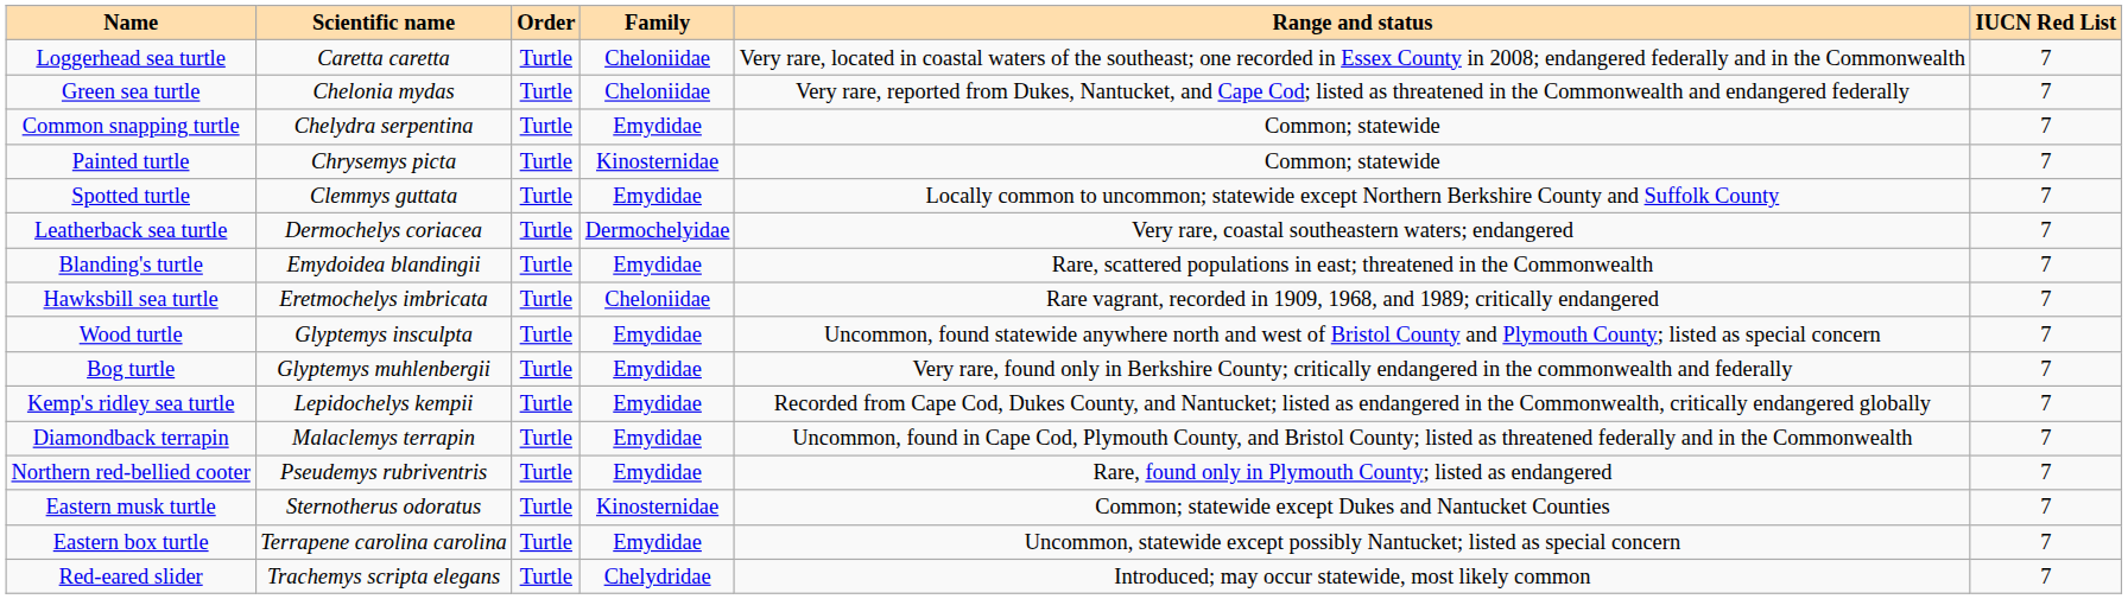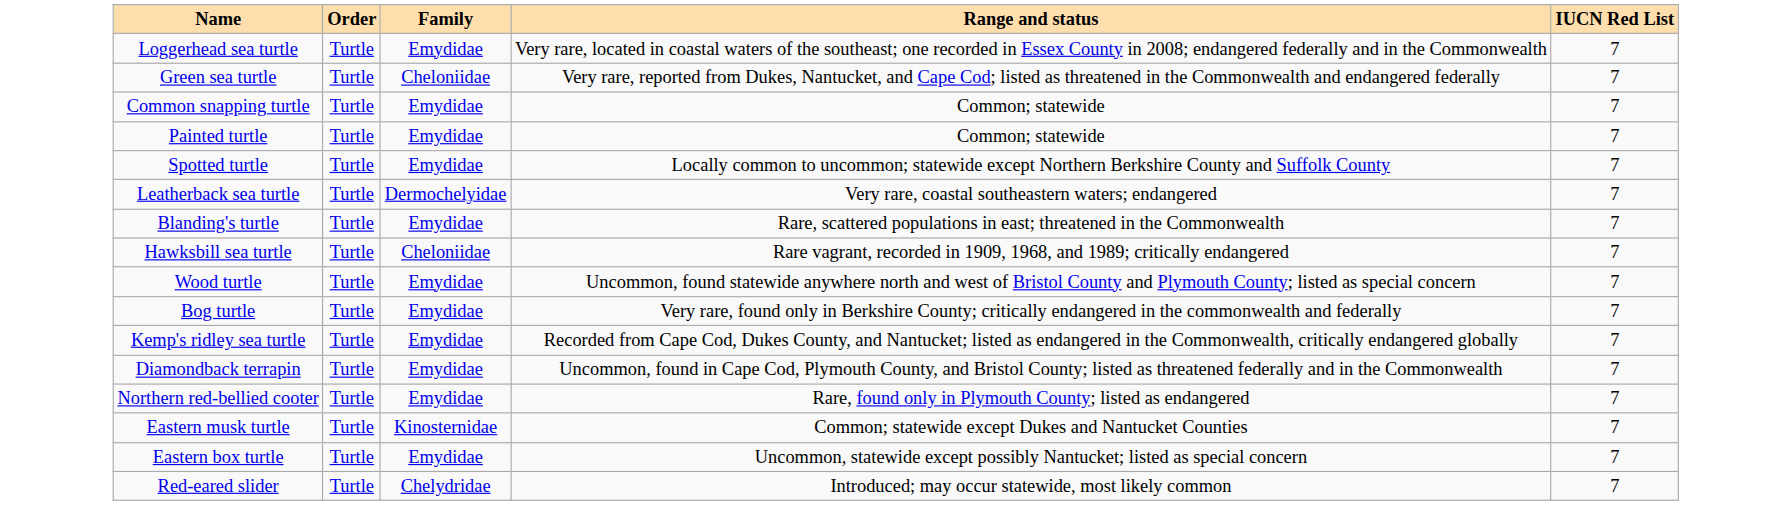- column: Scientific name | Caretta caretta | Chelonia mydas | Chelydra serpentina | Chrysemys picta | Clemmys guttata | Dermochelys coriacea | Emydoidea blandingii | Eretmochelys imbricata | Glyptemys insculpta | Glyptemys muhlenbergii | Lepidochelys kempii | Malaclemys terrapin | Pseudemys rubriventris | Sternotherus odoratus | Terrapene carolina carolina | Trachemys scripta elegans
Loggerhead sea turtle | Family: Cheloniidae -> Emydidae
Painted turtle | Family: Kinosternidae -> Emydidae
